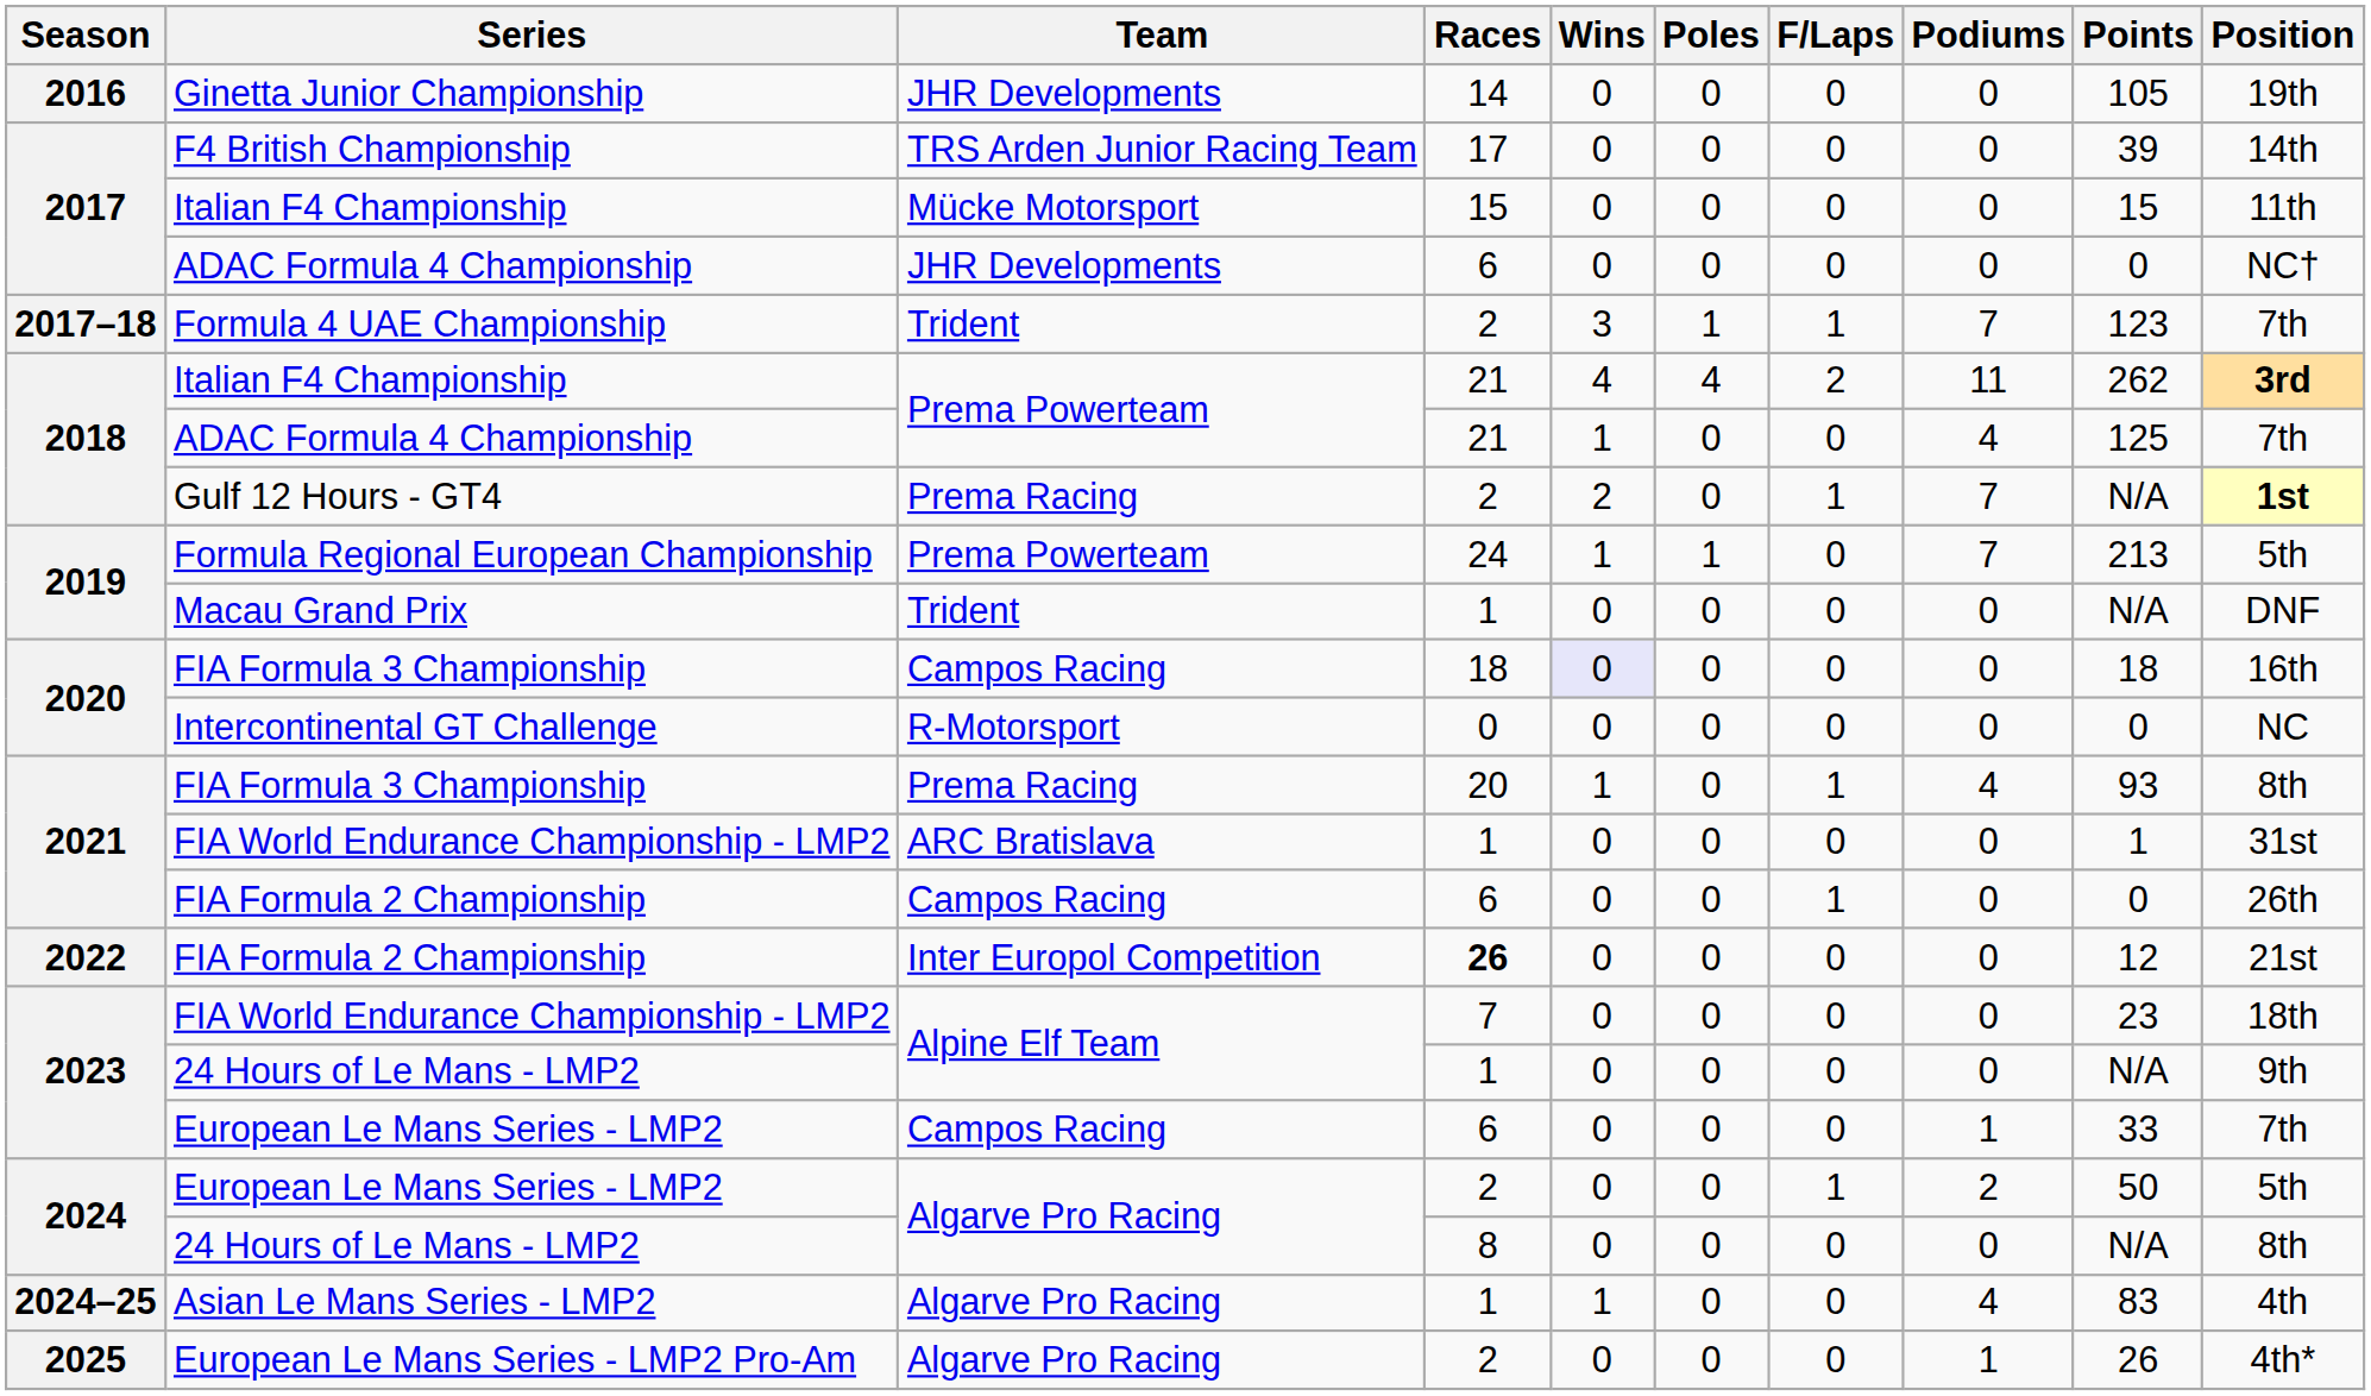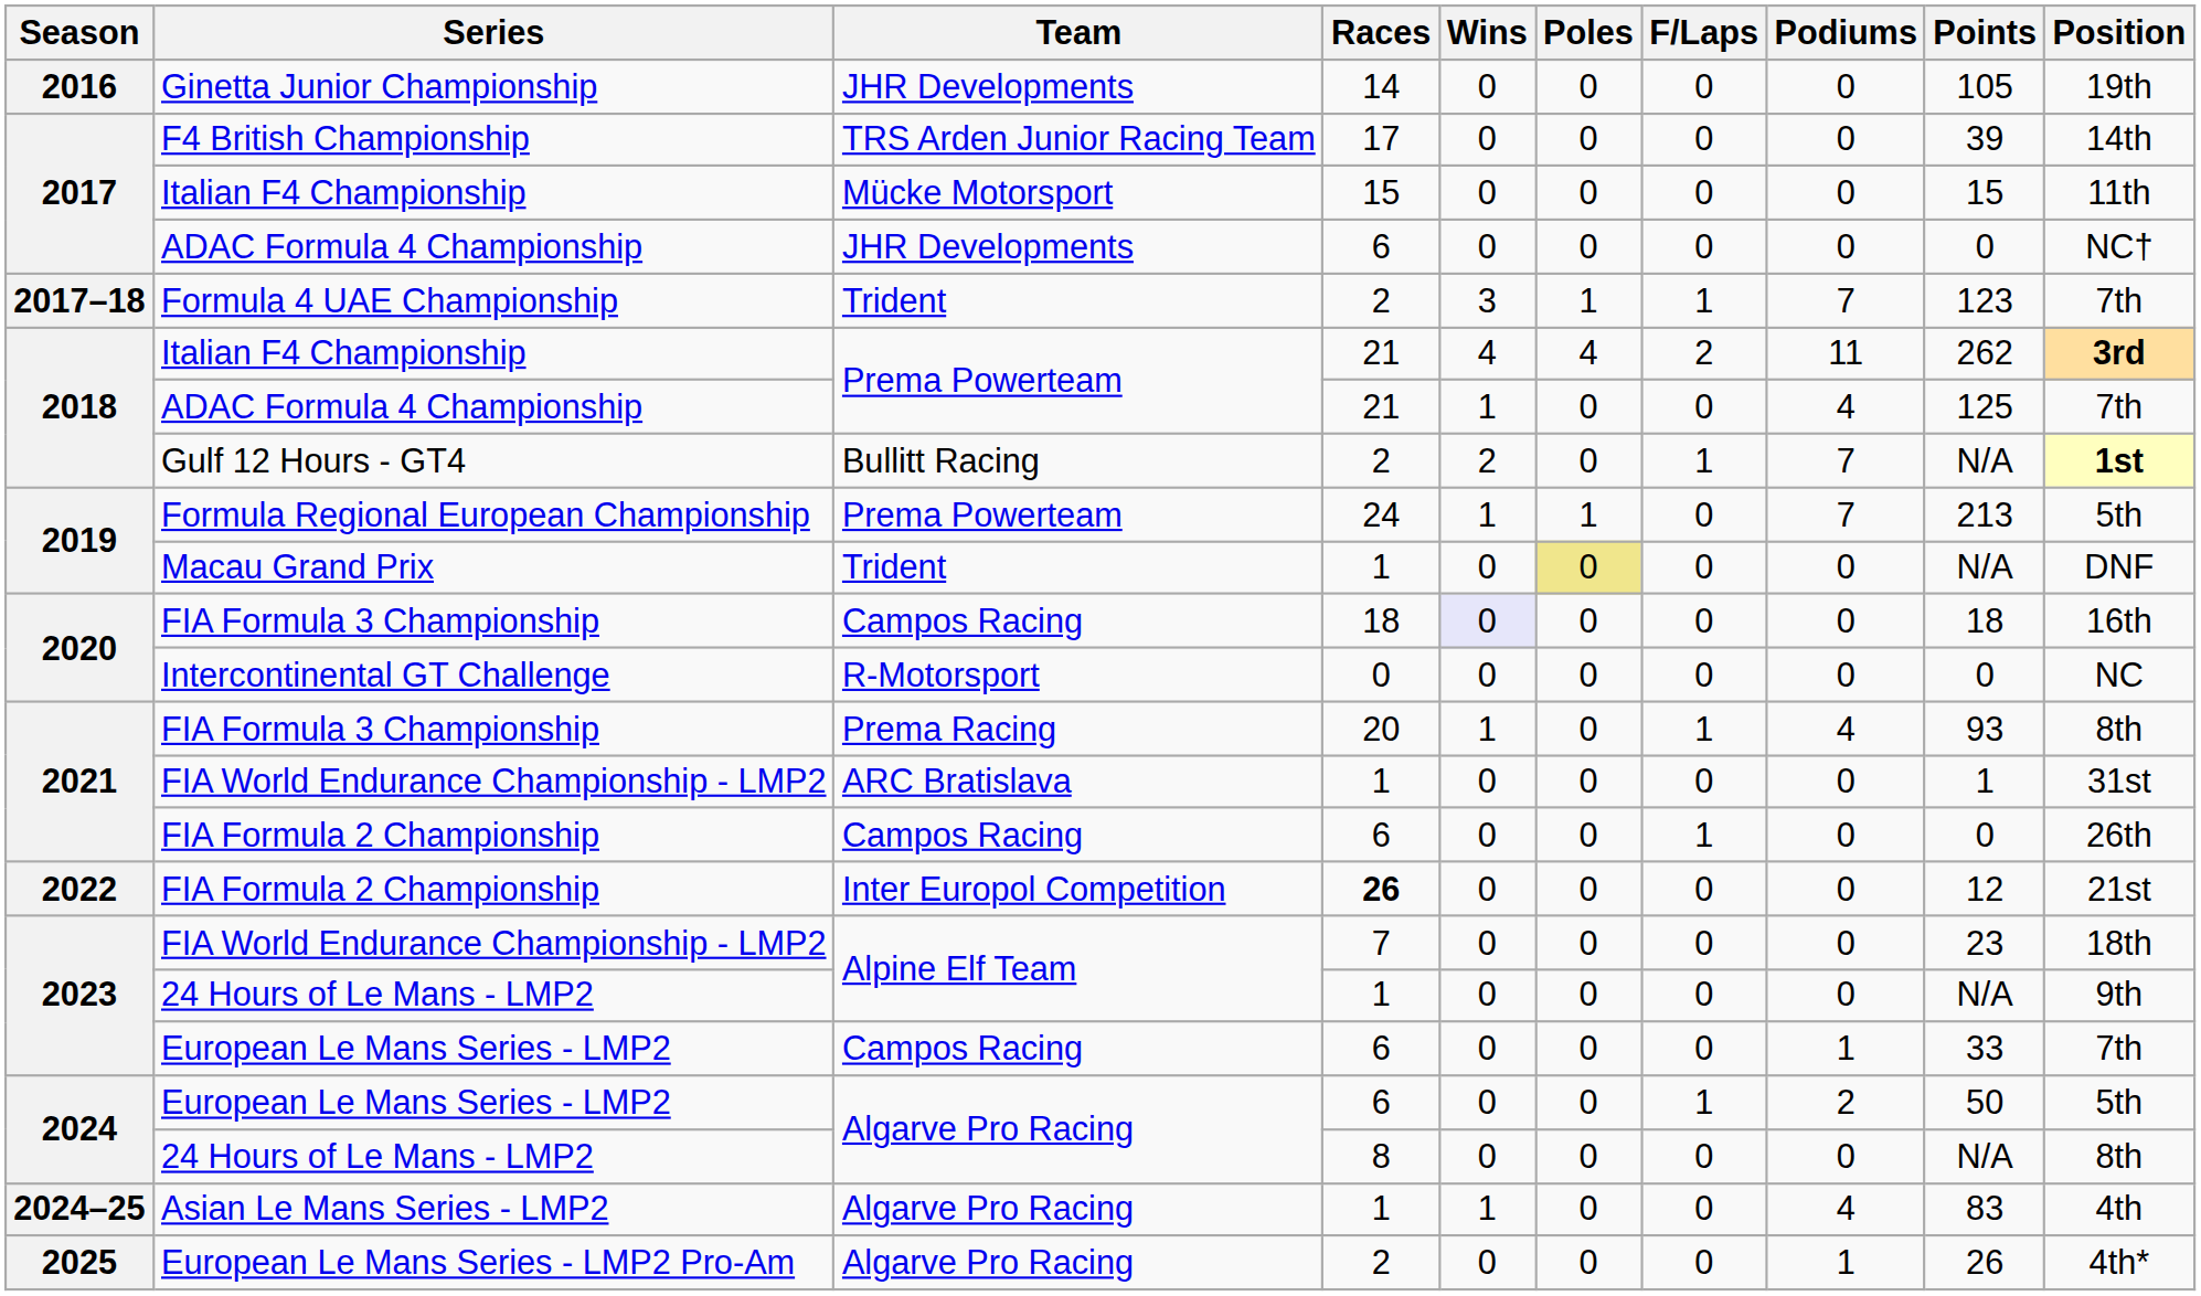Gulf 12 Hours - GT4 | Team: Prema Racing -> Bullitt Racing
Macau Grand Prix | Poles: no background -> khaki background
2024 / European Le Mans Series - LMP2 | Races: 2 -> 6
